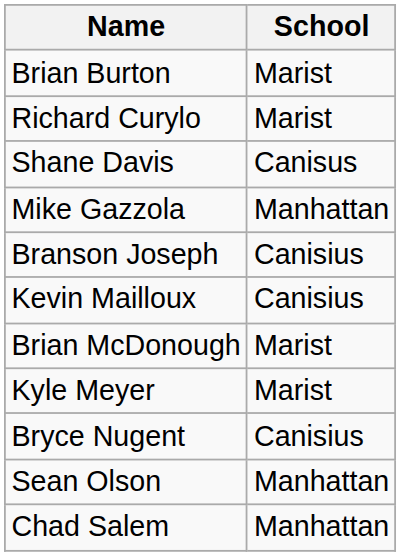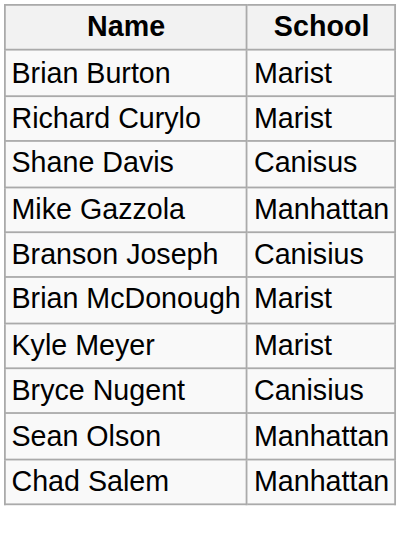- row: Kevin Mailloux | Canisius
